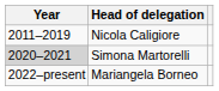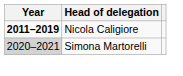Nicola Caligiore | Year: normal -> bold
- row: 2022–present | Mariangela Borneo
